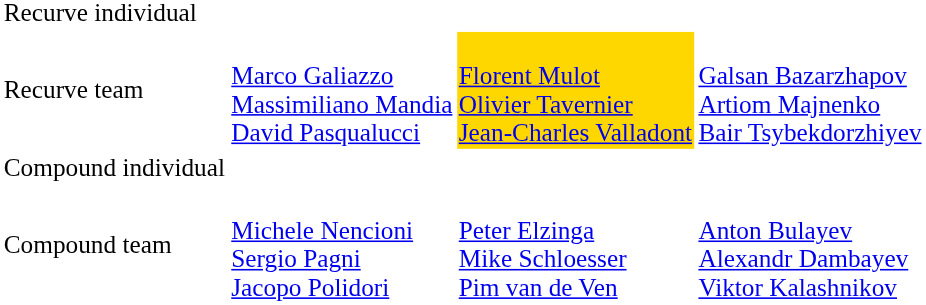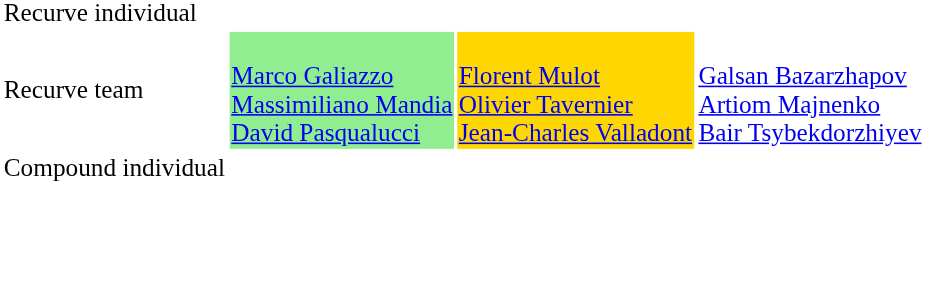Recurve team | column 2: no background -> lightgreen background
- row: Compound team | Michele Nencioni Sergio Pagni Jacopo Polidori | Peter Elzinga Mike Schloesser Pim van de Ven | Anton Bulayev Alexandr Dambayev Viktor Kalashnikov
